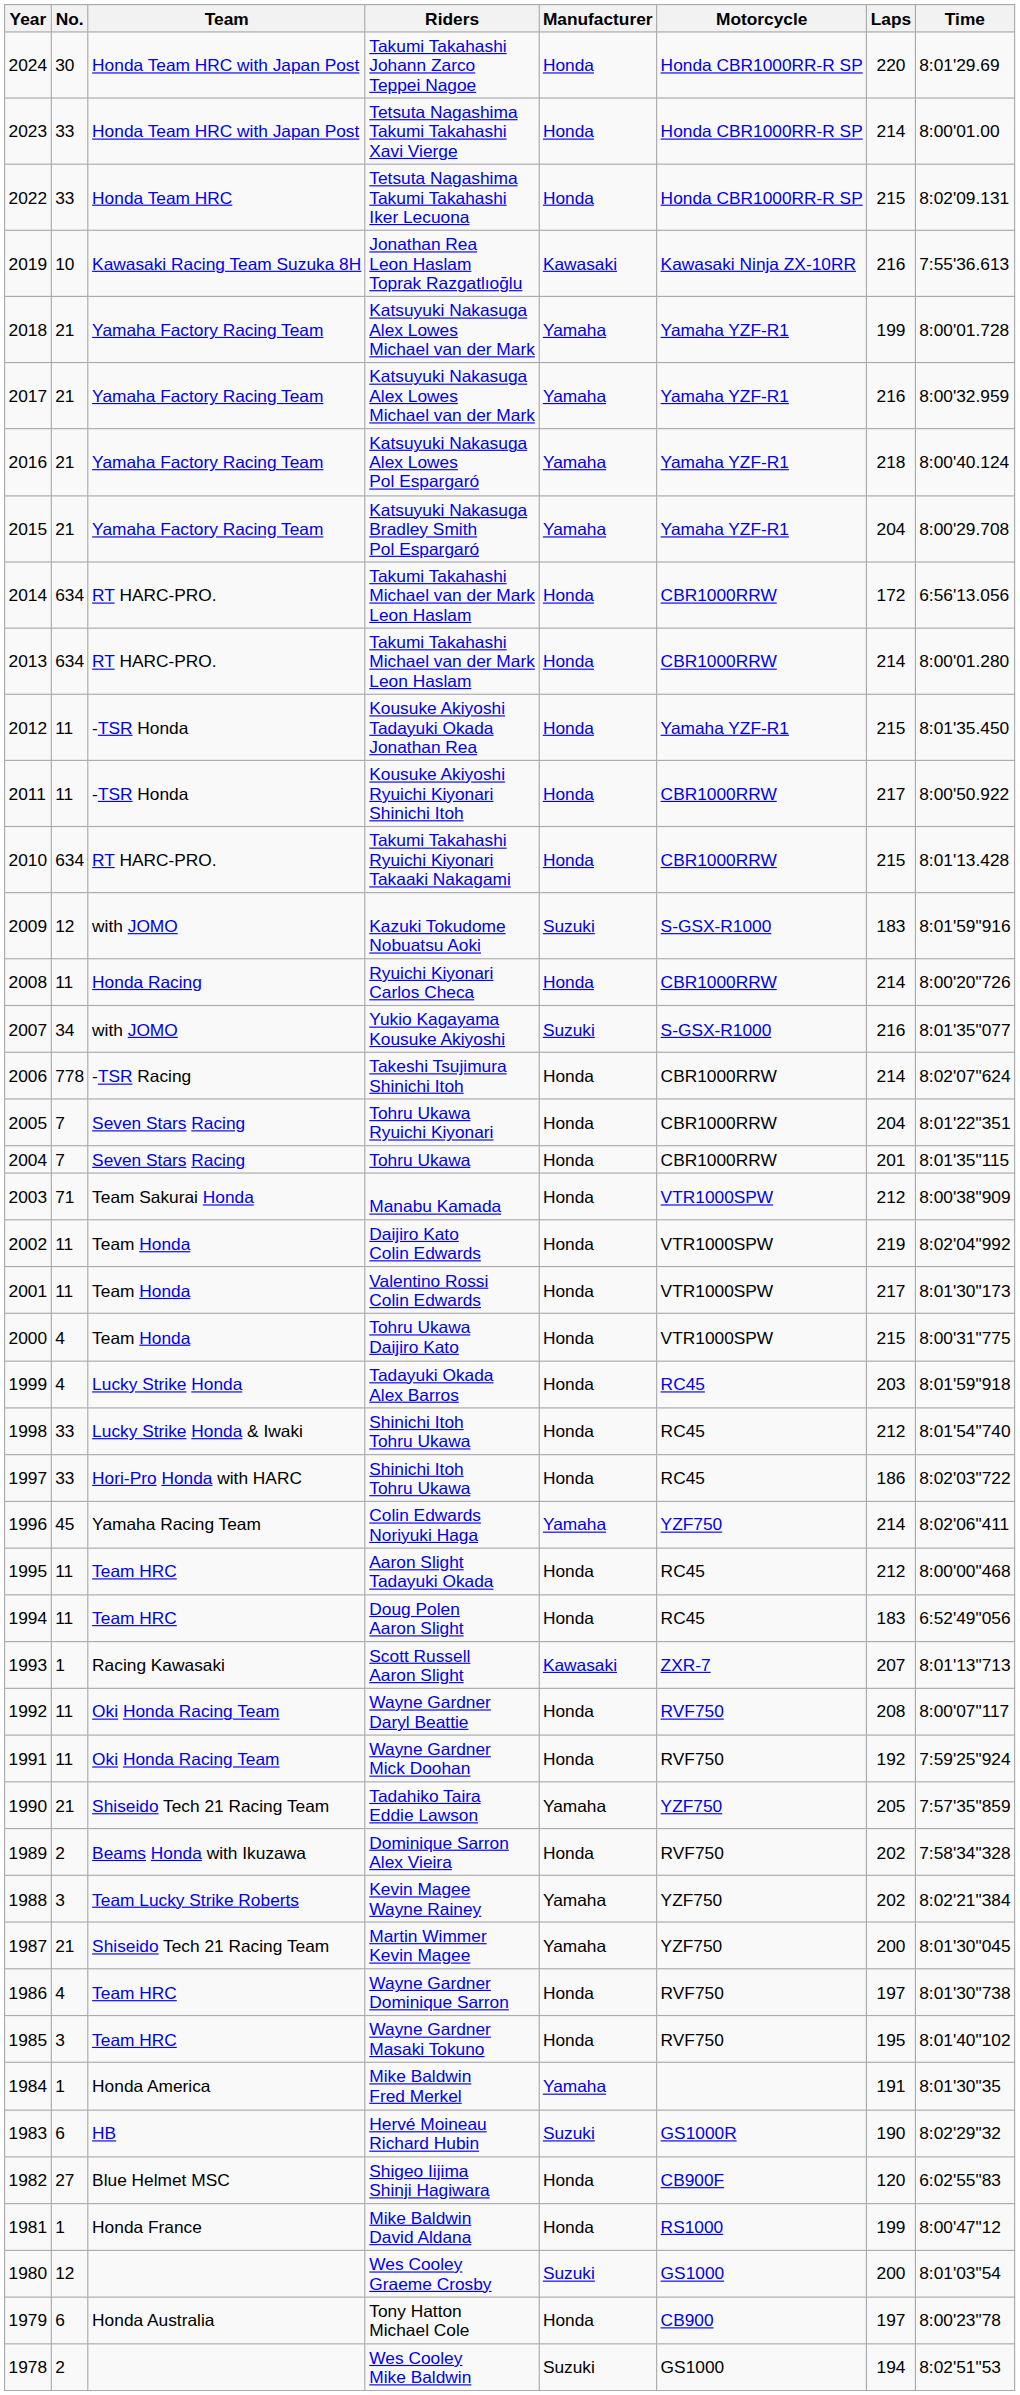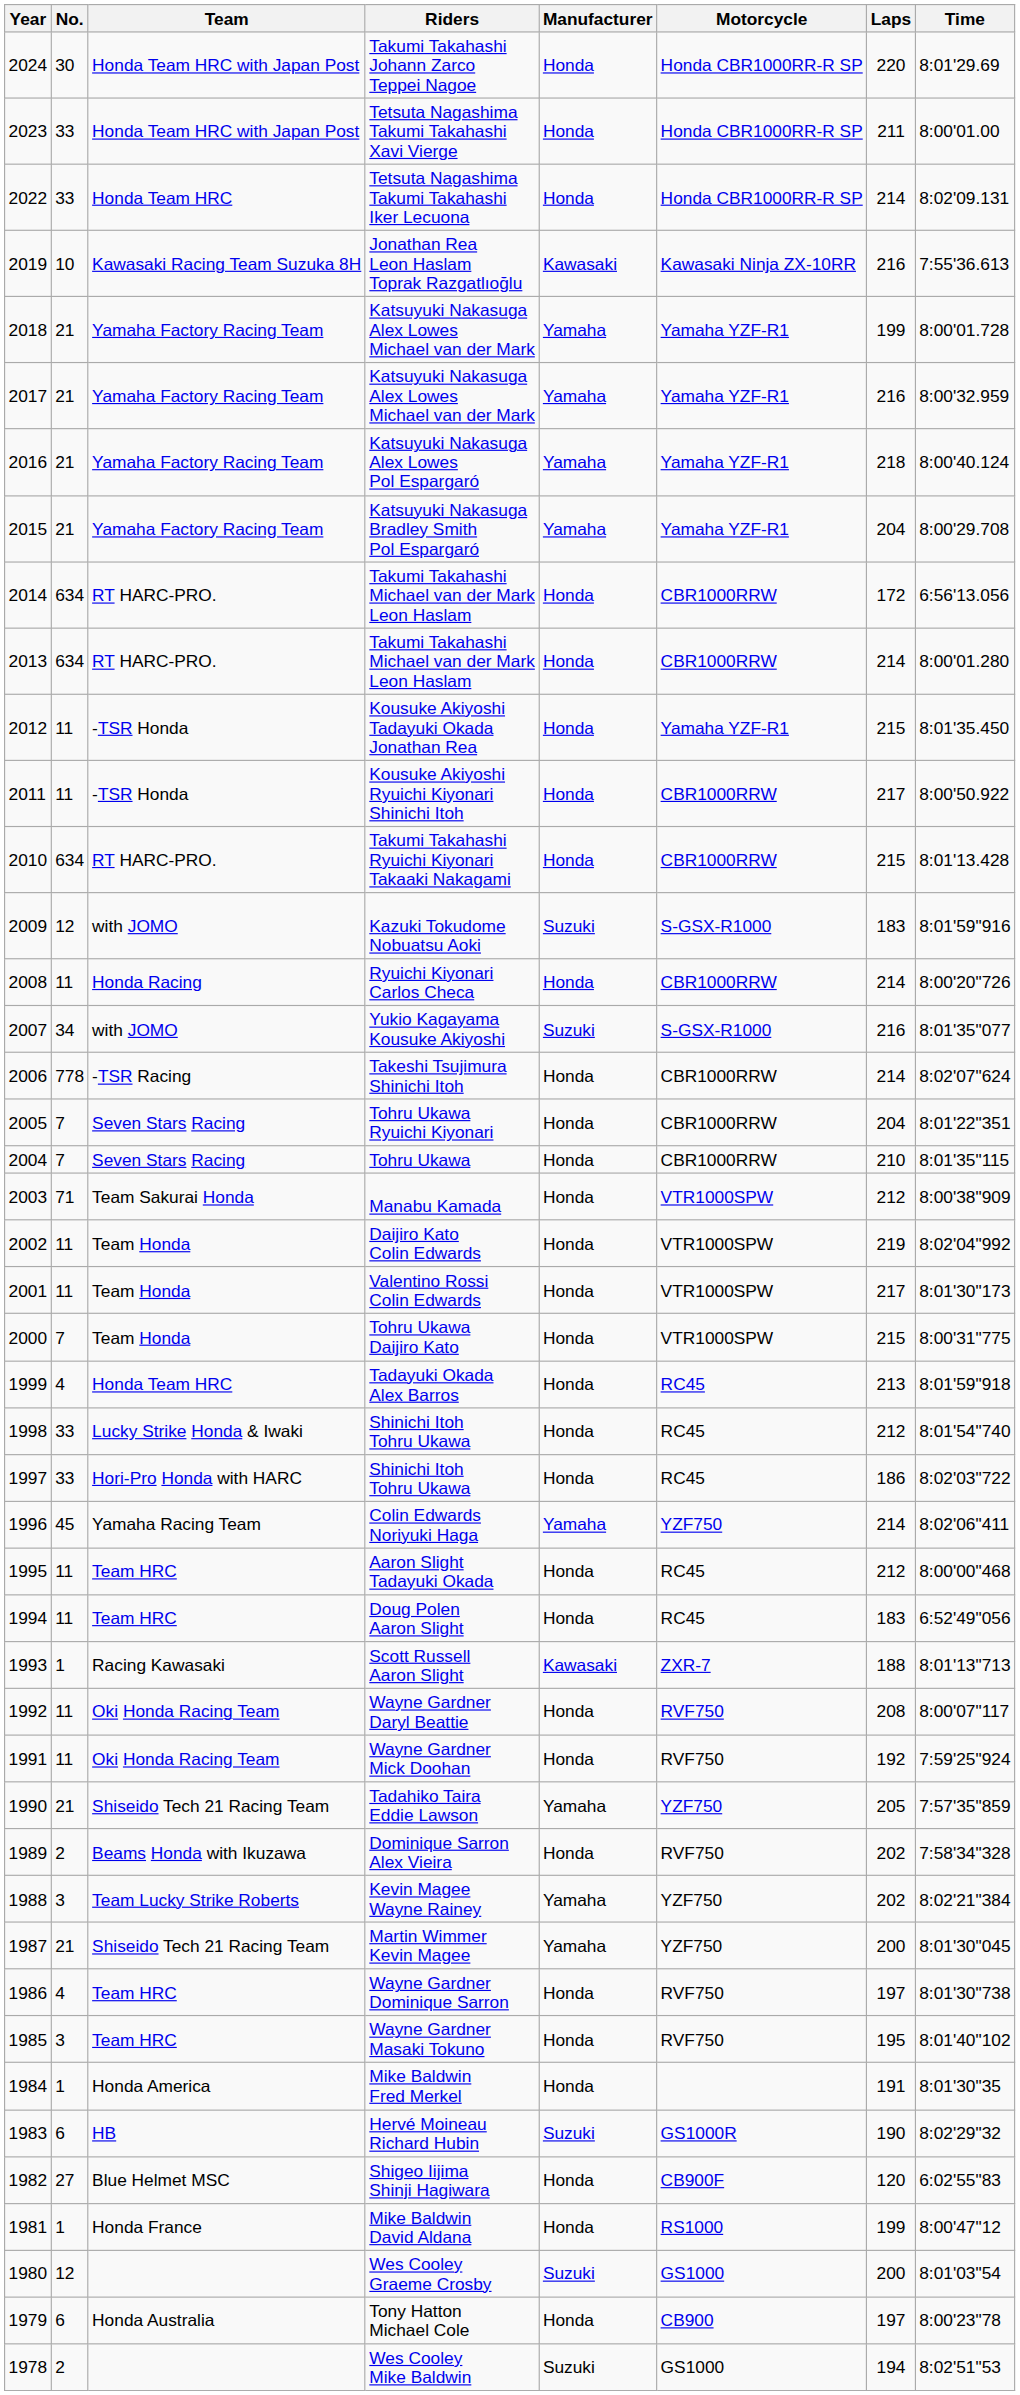Tetsuta Nagashima Takumi Takahashi Xavi Vierge | Laps: 214 -> 211
Tetsuta Nagashima Takumi Takahashi Iker Lecuona | Laps: 215 -> 214
Tohru Ukawa | Laps: 201 -> 210
Tohru Ukawa Daijiro Kato | No.: 4 -> 7
Tadayuki Okada Alex Barros | Team: Lucky Strike Honda -> Honda Team HRC
Tadayuki Okada Alex Barros | Laps: 203 -> 213
Scott Russell Aaron Slight | Laps: 207 -> 188
Mike Baldwin Fred Merkel | Manufacturer: Yamaha -> Honda
